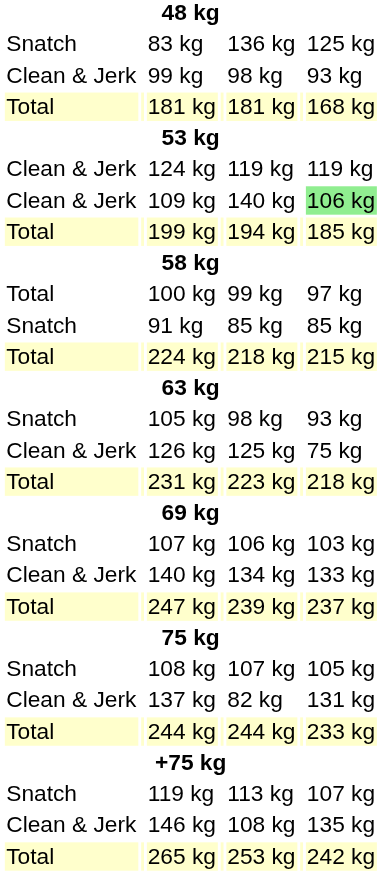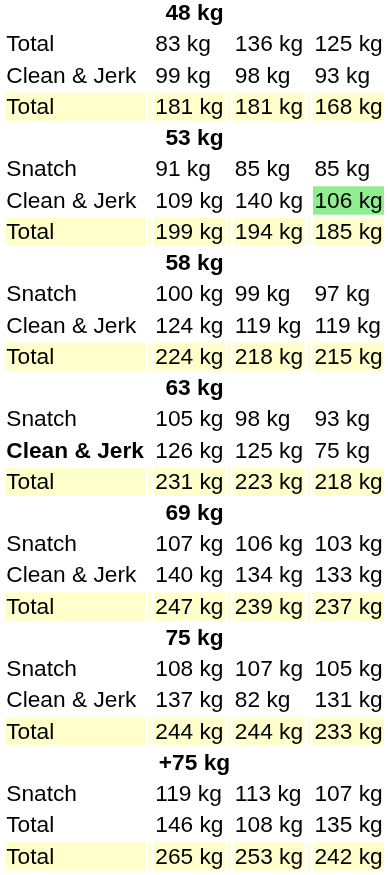83 kg | column 1: Snatch -> Total
rows swapped: 91 kg <-> 124 kg
100 kg | column 1: Total -> Snatch
126 kg | column 1: normal -> bold
146 kg | column 1: Clean & Jerk -> Total
